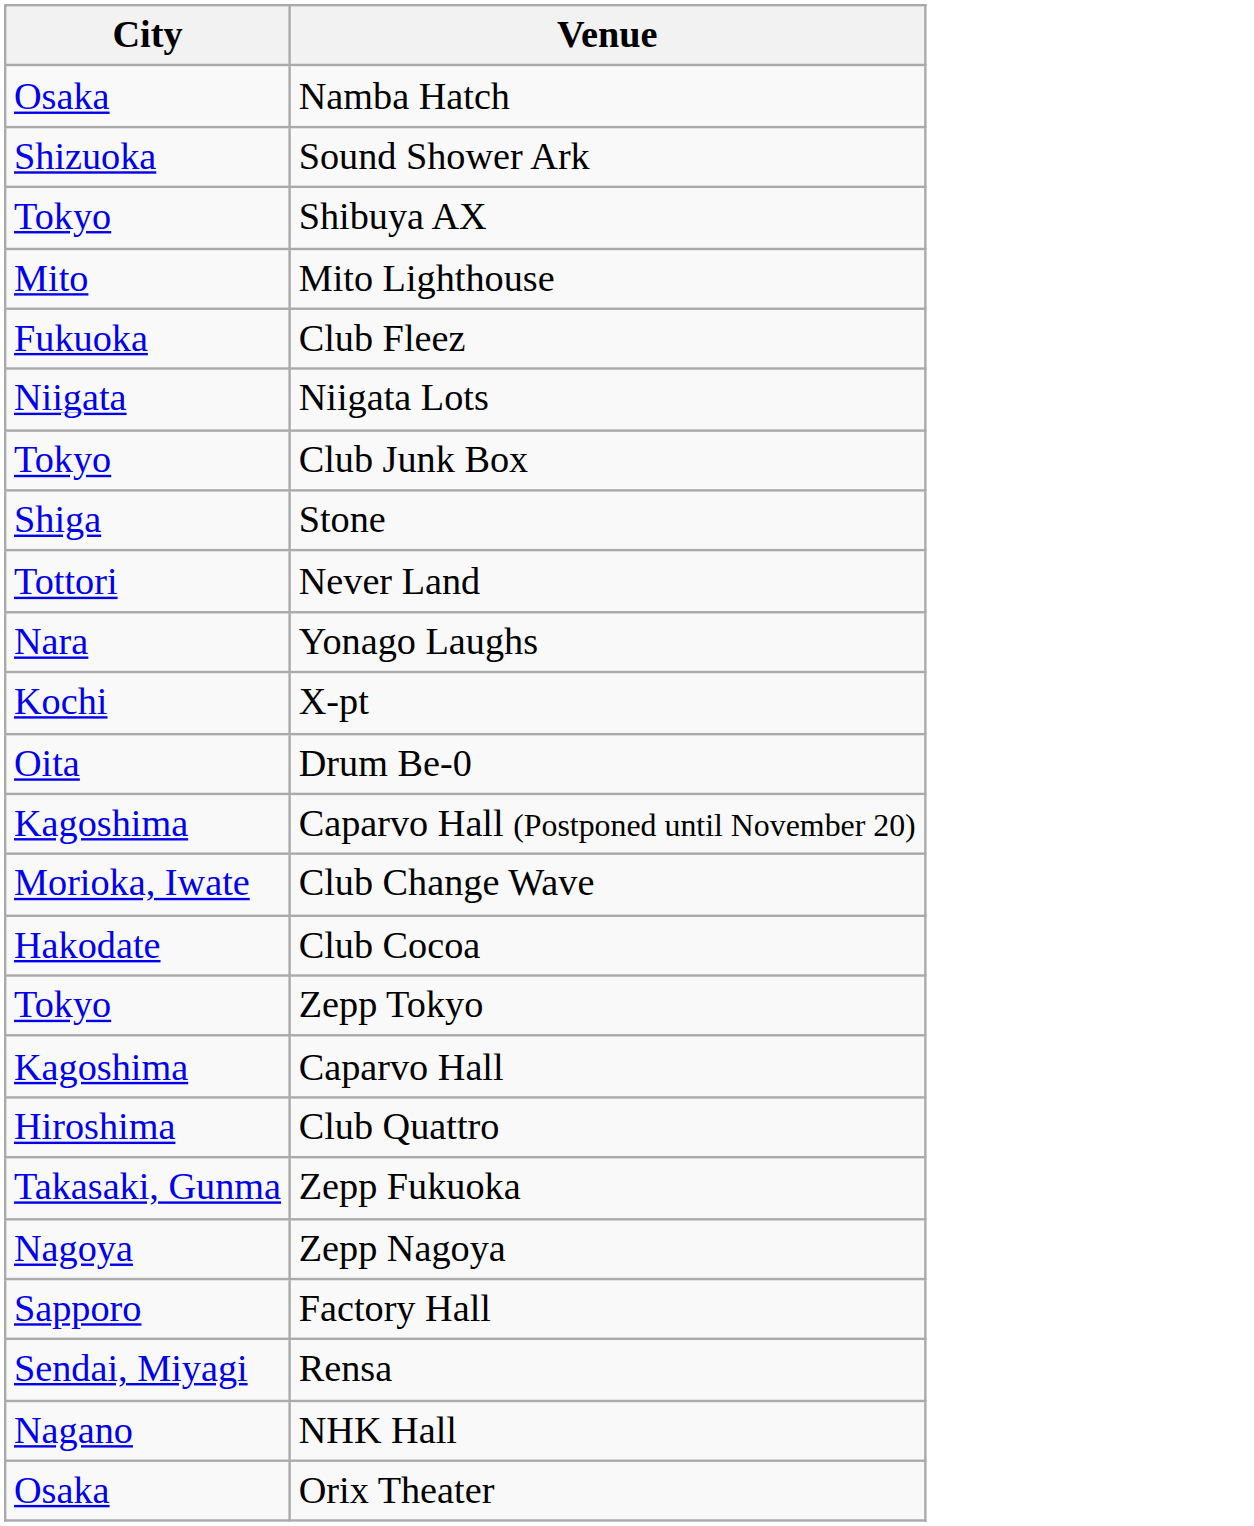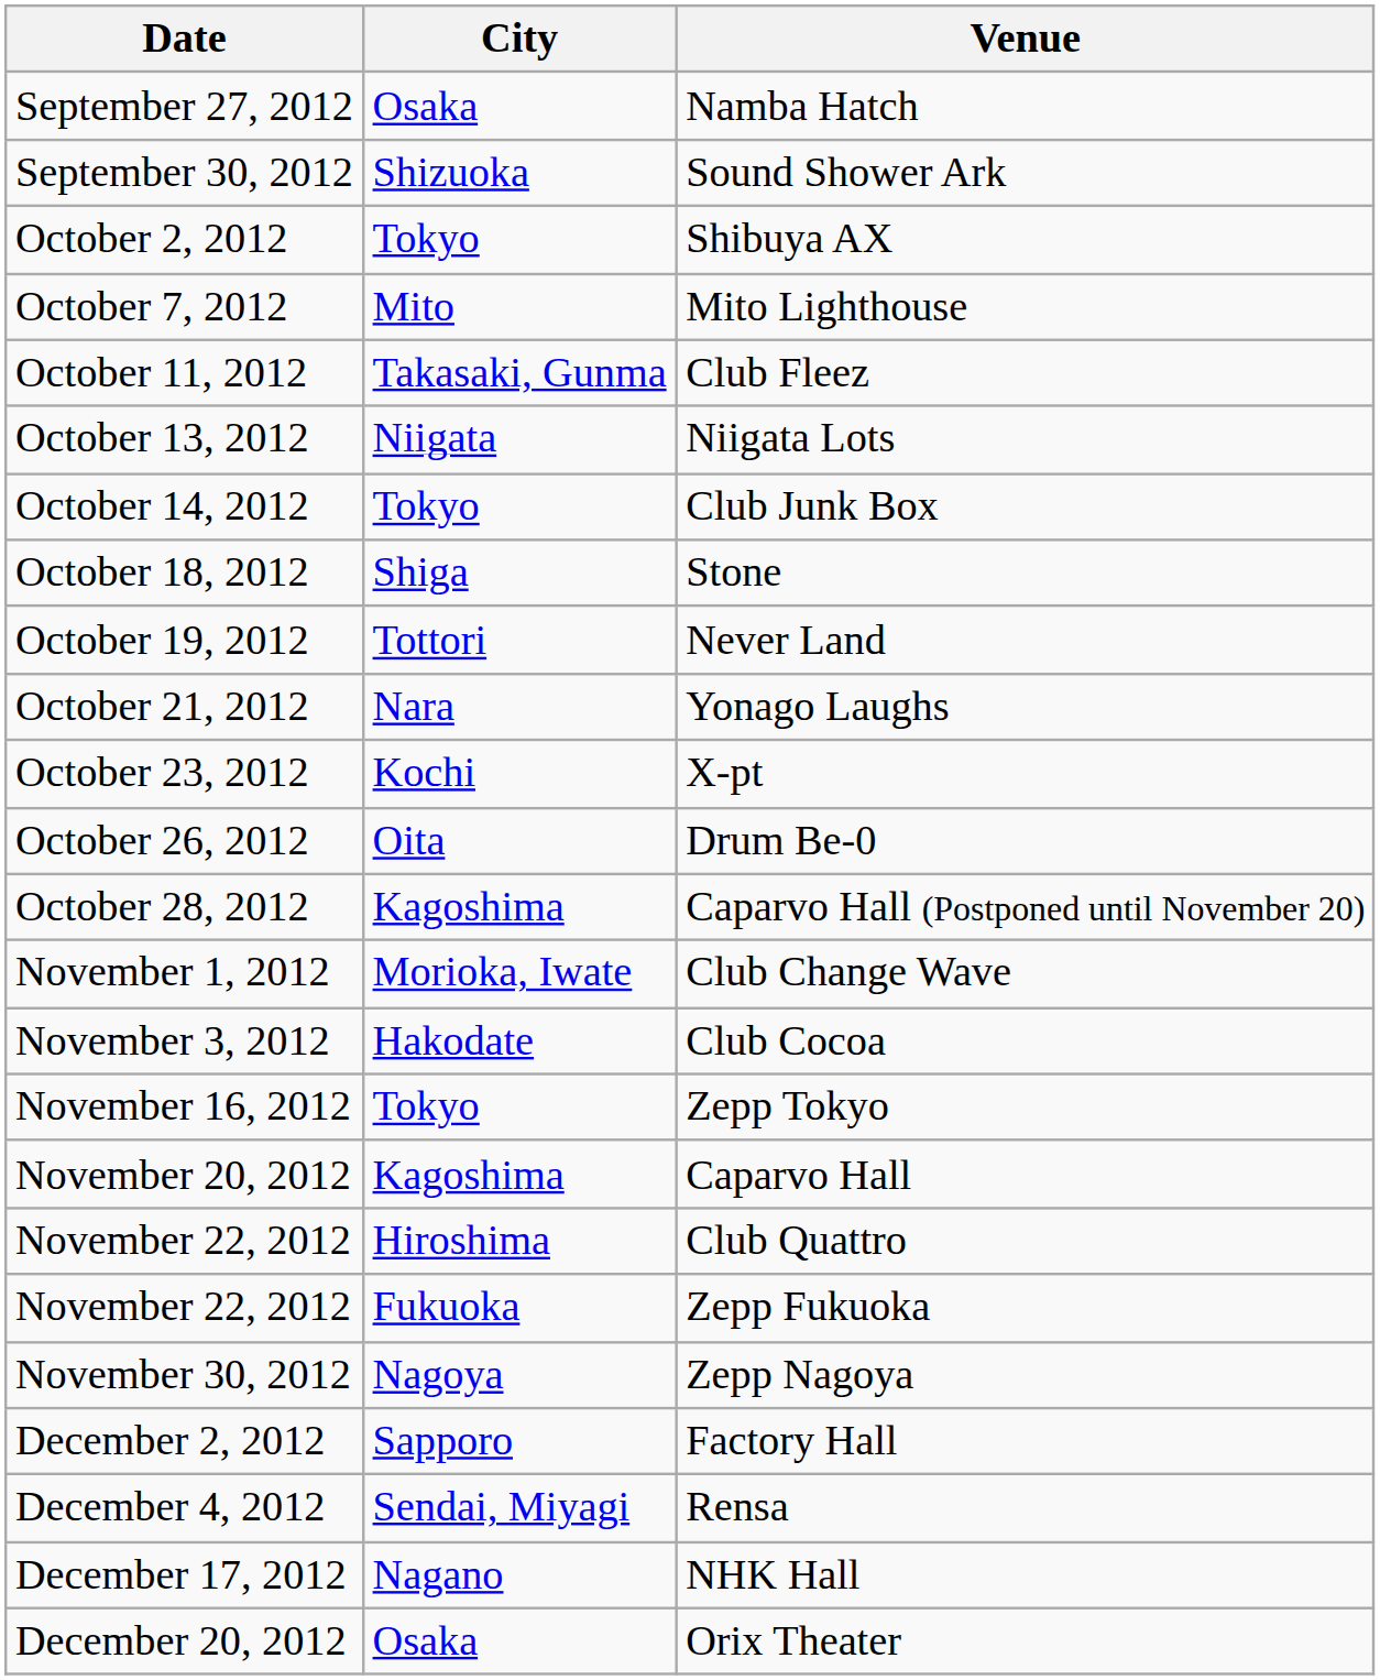+ column: Date | September 27, 2012 | September 30, 2012 | October 2, 2012 | October 7, 2012 | October 11, 2012 | October 13, 2012 | October 14, 2012 | October 18, 2012 | October 19, 2012 | October 21, 2012 | October 23, 2012 | October 26, 2012 | October 28, 2012 | November 1, 2012 | November 3, 2012 | November 16, 2012 | November 20, 2012 | November 22, 2012 | November 22, 2012 | November 30, 2012 | December 2, 2012 | December 4, 2012 | December 17, 2012 | December 20, 2012
Club Fleez | City: Fukuoka -> Takasaki, Gunma
Zepp Fukuoka | City: Takasaki, Gunma -> Fukuoka
